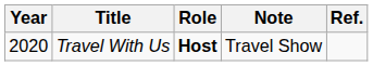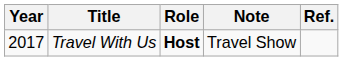Travel With Us | Year: 2020 -> 2017
